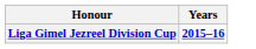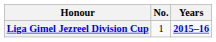+ column: No. | 1
